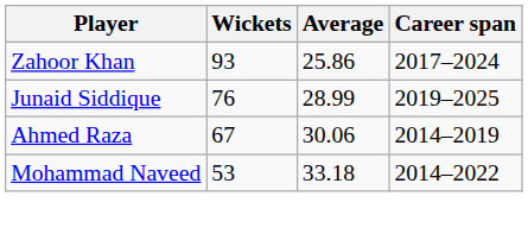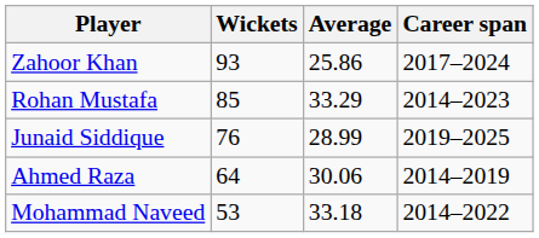+ row: Rohan Mustafa | 85 | 33.29 | 2014–2023
Ahmed Raza | Wickets: 67 -> 64
